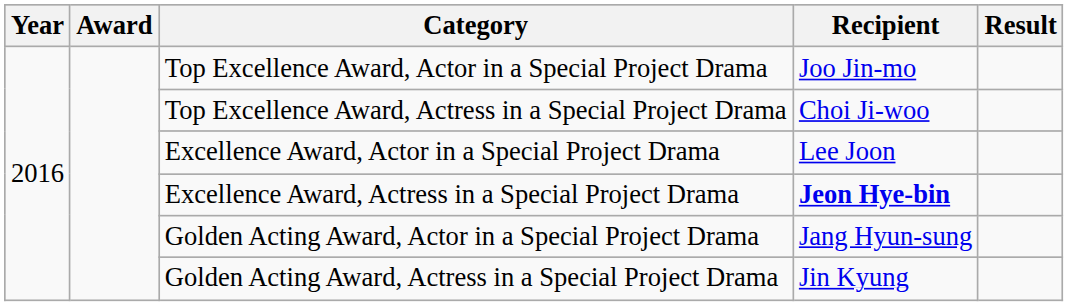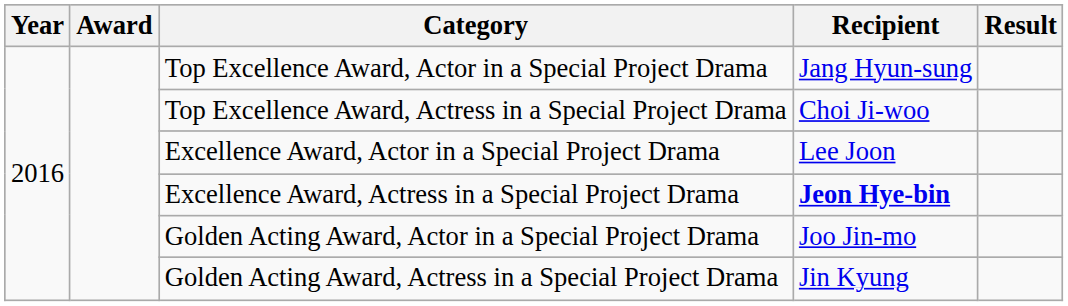Top Excellence Award, Actor in a Special Project Drama | Recipient: Joo Jin-mo -> Jang Hyun-sung
Golden Acting Award, Actor in a Special Project Drama | Recipient: Jang Hyun-sung -> Joo Jin-mo
